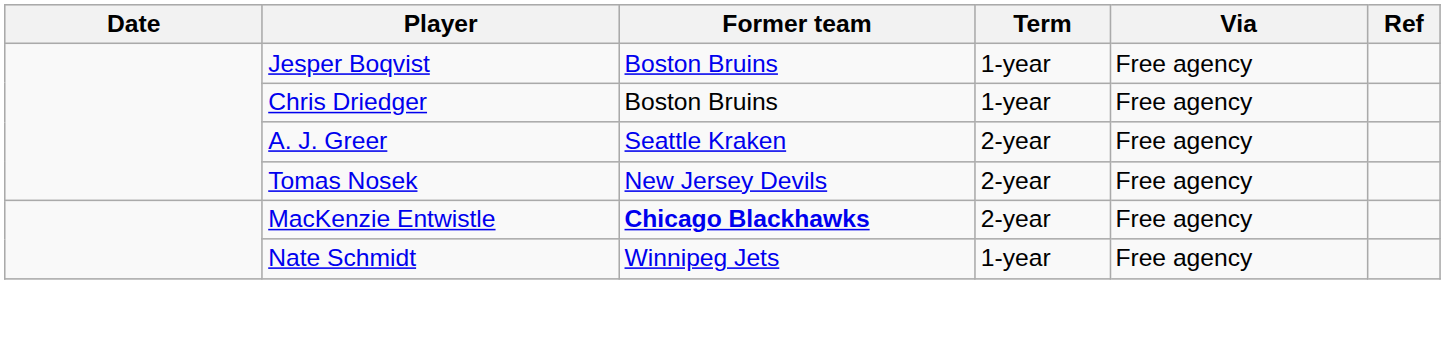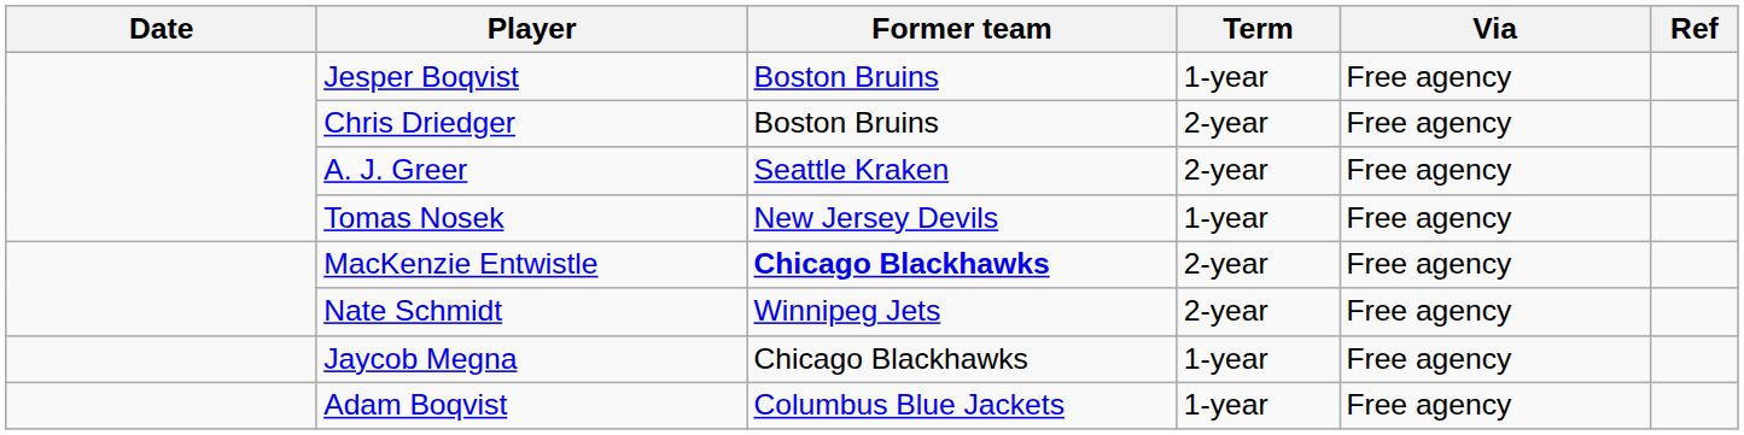Chris Driedger | Term: 1-year -> 2-year
Tomas Nosek | Term: 2-year -> 1-year
Nate Schmidt | Term: 1-year -> 2-year
+ row: Jaycob Megna | Chicago Blackhawks | 1-year | Free agency
+ row: Adam Boqvist | Columbus Blue Jackets | 1-year | Free agency
